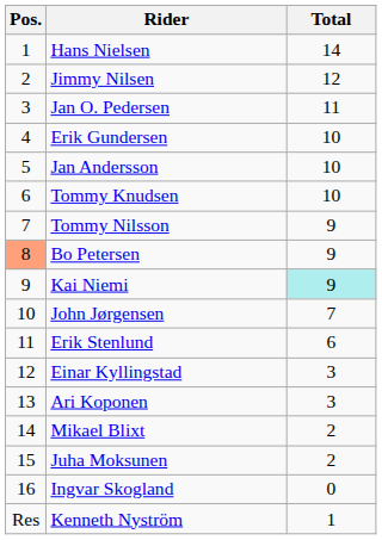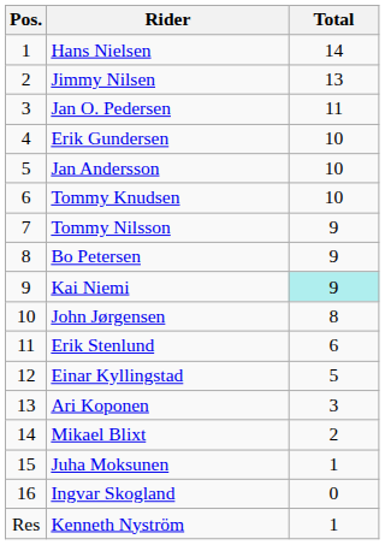Jimmy Nilsen | Total: 12 -> 13
Bo Petersen | Pos.: lightsalmon background -> no background
John Jørgensen | Total: 7 -> 8
Einar Kyllingstad | Total: 3 -> 5
Juha Moksunen | Total: 2 -> 1
